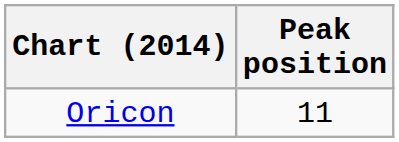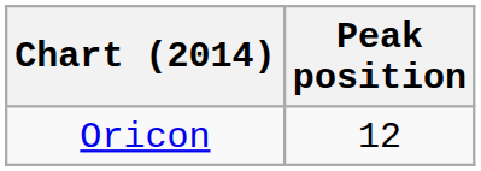Oricon | Peak position: 11 -> 12
